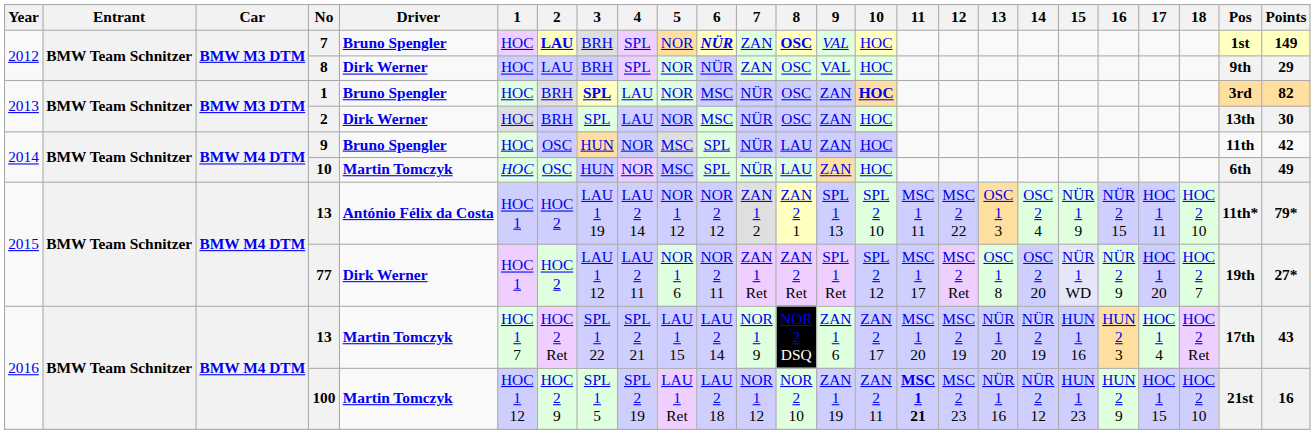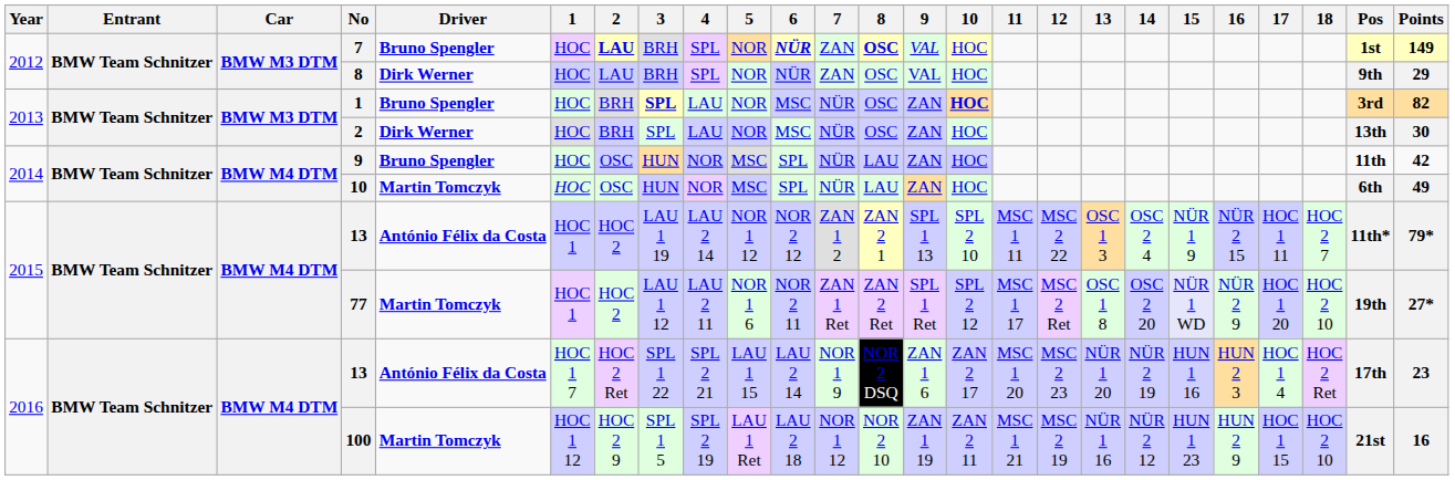2015 / 13 | 18: HOC 2 10 -> HOC 2 7
77 | Driver: Dirk Werner -> Martin Tomczyk
77 | 18: HOC 2 7 -> HOC 2 10
2016 / 13 | Driver: Martin Tomczyk -> António Félix da Costa
2016 / 13 | 12: MSC 2 19 -> MSC 2 23
2016 / 13 | Points: 43 -> 23
100 | 11: bold -> normal
100 | 12: MSC 2 23 -> MSC 2 19
